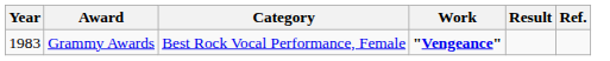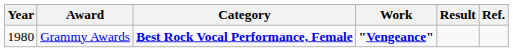Grammy Awards | Year: 1983 -> 1980
Grammy Awards | Category: normal -> bold
